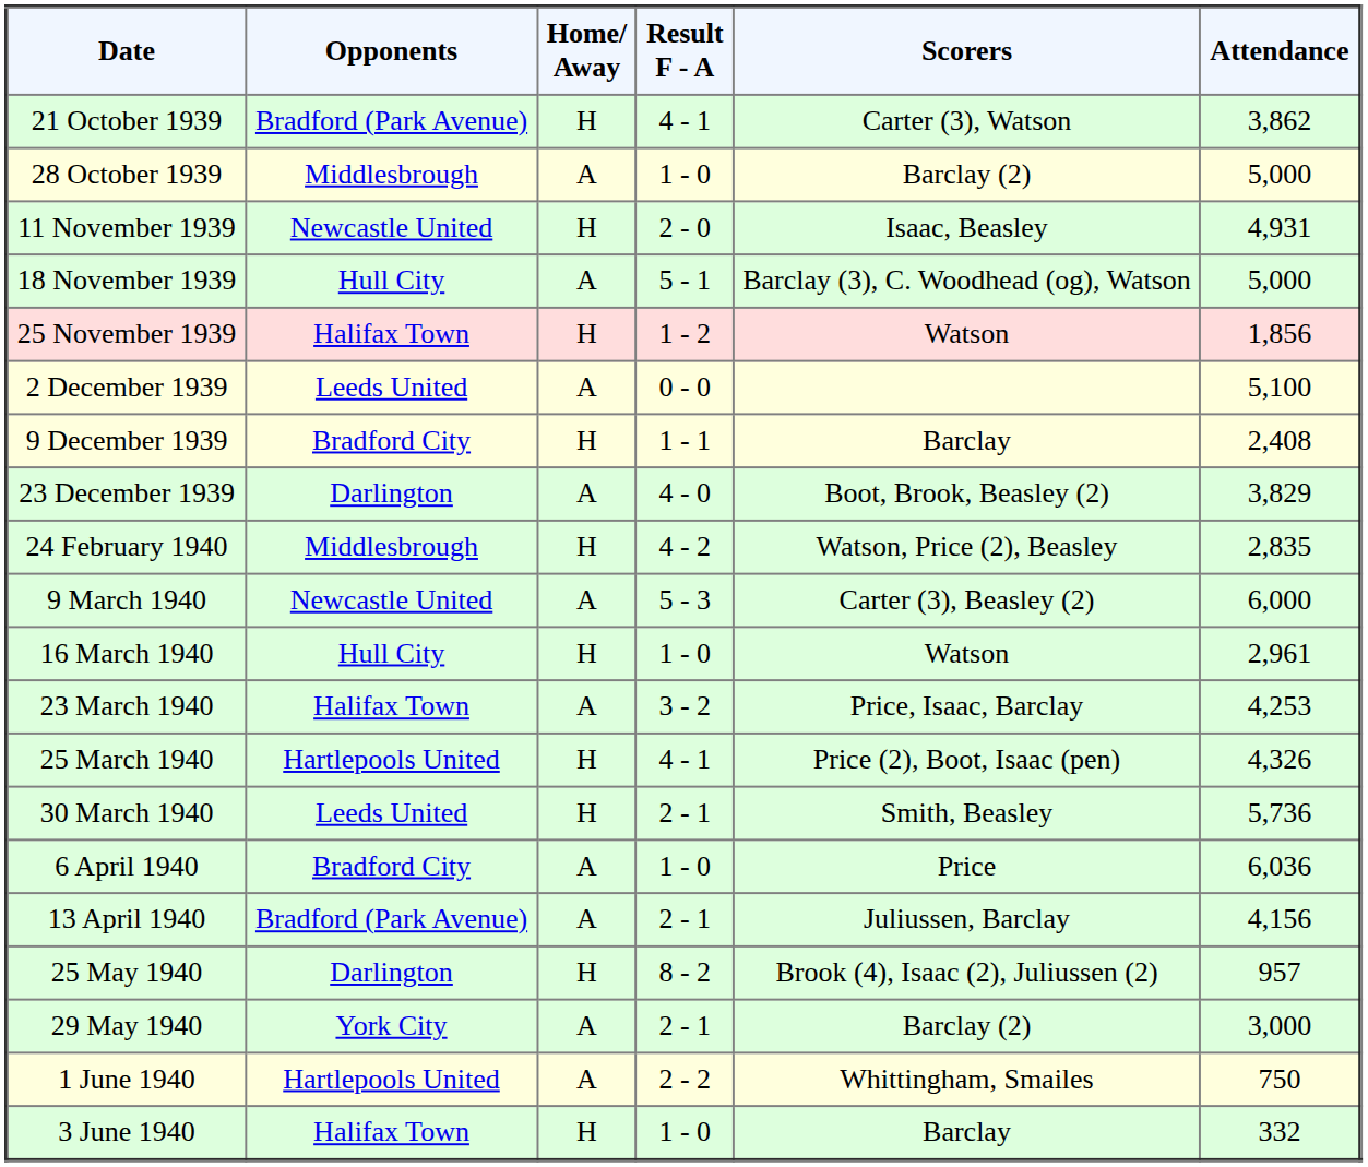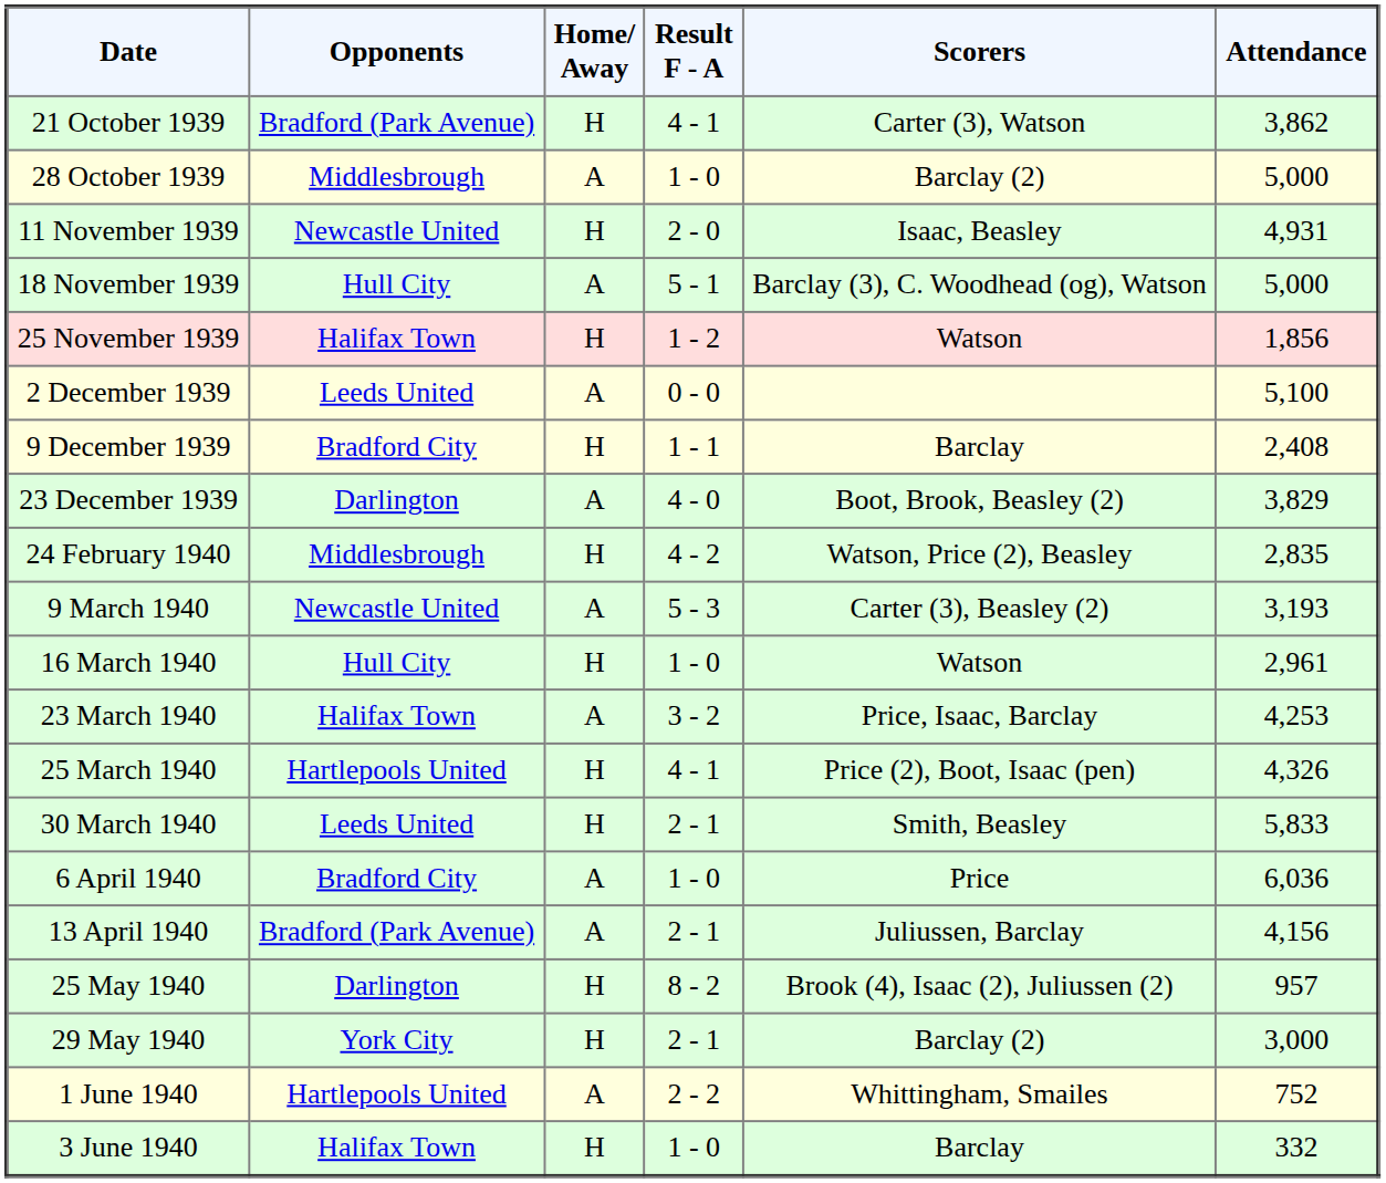9 March 1940 | Attendance: 6,000 -> 3,193
30 March 1940 | Attendance: 5,736 -> 5,833
29 May 1940 | Home/ Away: A -> H
1 June 1940 | Attendance: 750 -> 752
